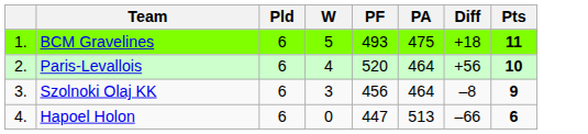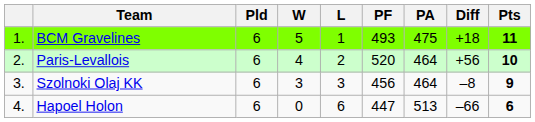+ column: L | 1 | 2 | 3 | 6
